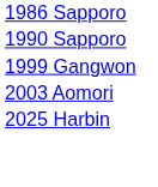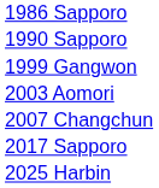+ row: 2007 Changchun
+ row: 2017 Sapporo
